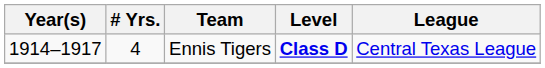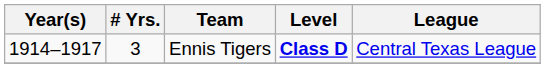Ennis Tigers | # Yrs.: 4 -> 3
